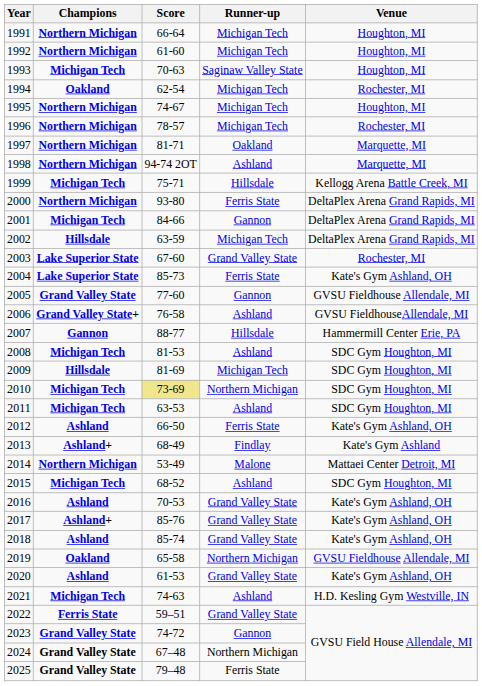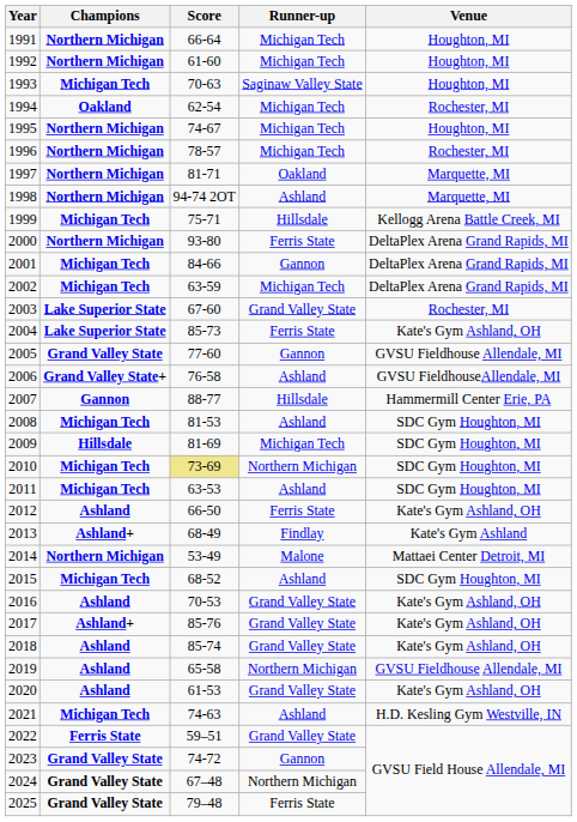2002 | Champions: Hillsdale -> Michigan Tech
2019 | Champions: Oakland -> Ashland
